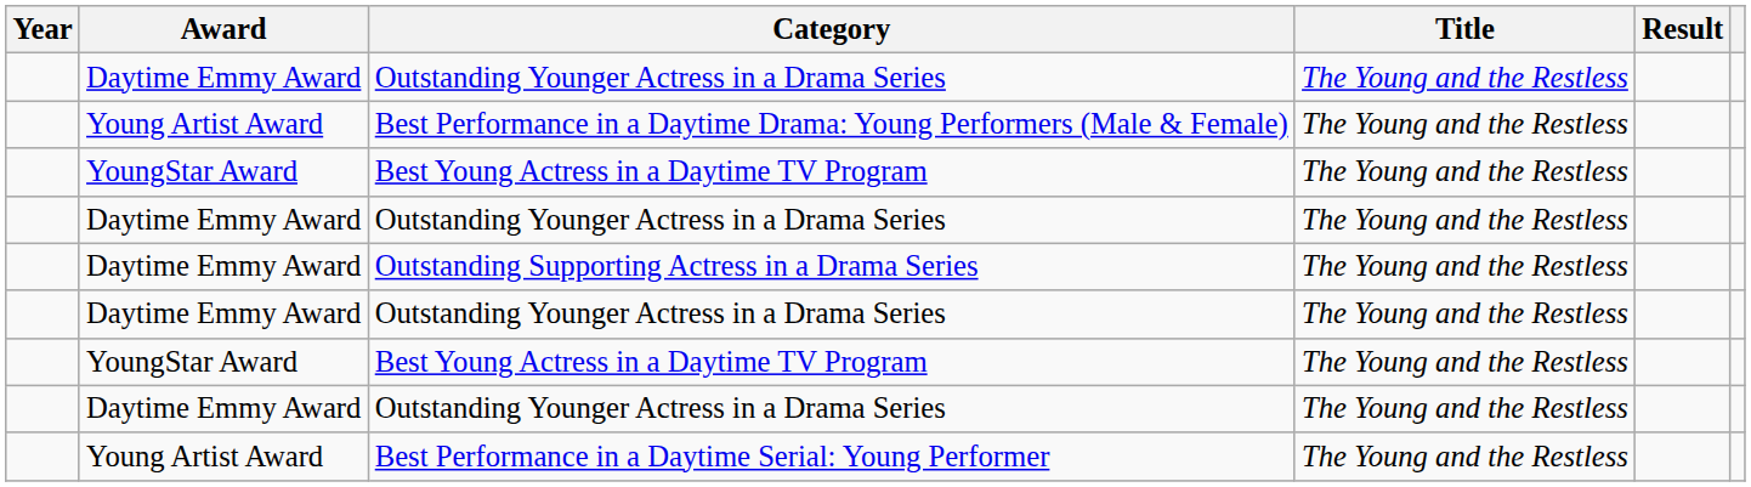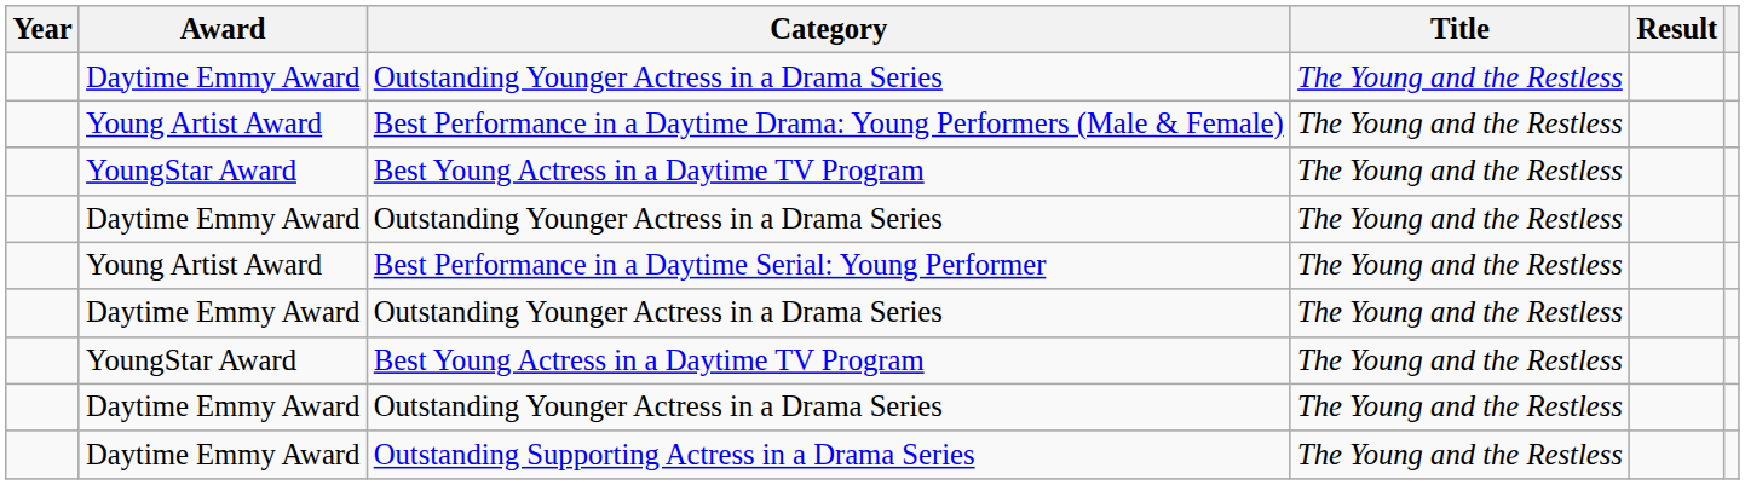rows swapped: Best Performance in a Daytime Serial: Young Performer <-> Outstanding Supporting Actress in a Drama Series
